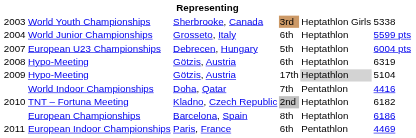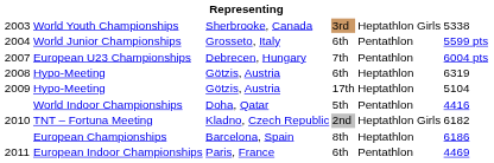World Junior Championships | column 5: Heptathlon -> Pentathlon
European U23 Championships | column 4: 5th -> 7th
European U23 Championships | column 5: Heptathlon -> Pentathlon
2009 / Hypo-Meeting | column 5: lightgrey background -> no background
World Indoor Championships | column 4: 7th -> 5th
TNT – Fortuna Meeting | column 5: Heptathlon -> Heptathlon Girls
